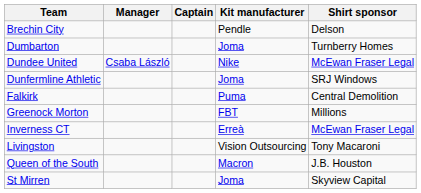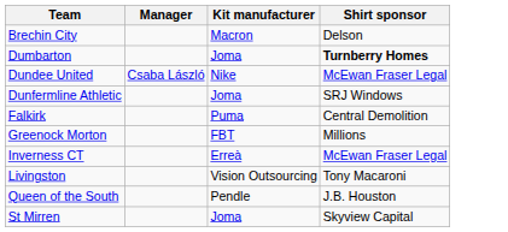- column: Captain
Brechin City | Kit manufacturer: Pendle -> Macron
Dumbarton | Shirt sponsor: normal -> bold
Queen of the South | Kit manufacturer: Macron -> Pendle
